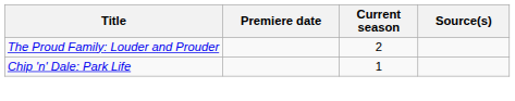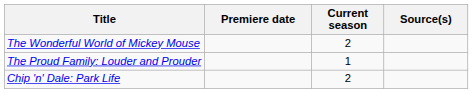+ row: The Wonderful World of Mickey Mouse | 2
The Proud Family: Louder and Prouder | Current season: 2 -> 1
Chip 'n' Dale: Park Life | Current season: 1 -> 2
